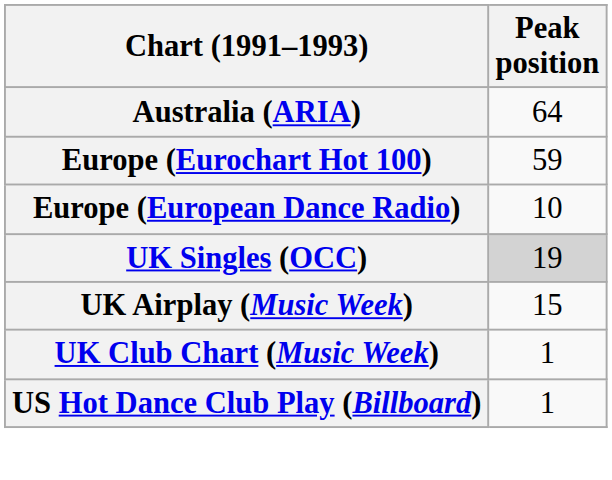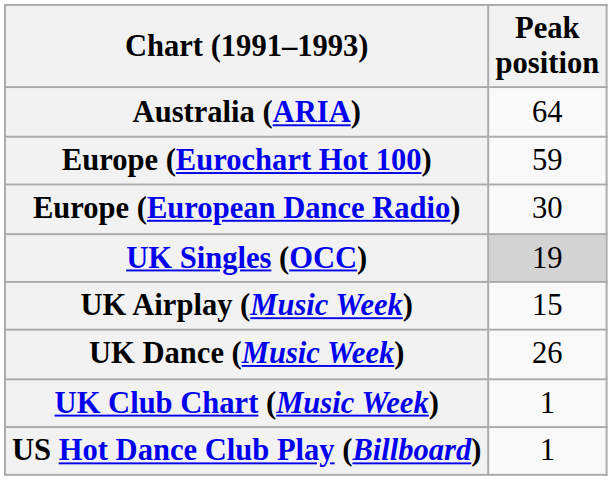Europe (European Dance Radio) | Peak position: 10 -> 30
+ row: UK Dance (Music Week) | 26
